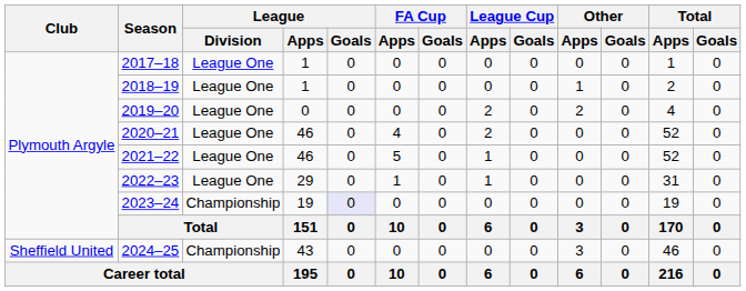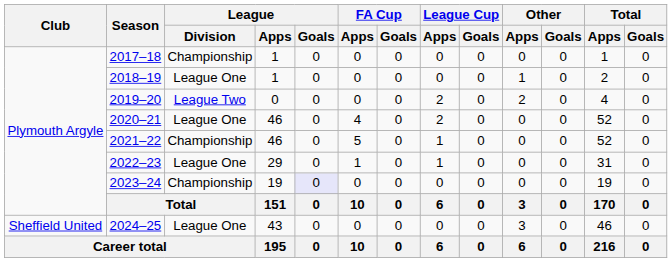2017–18 | League / Division: League One -> Championship
2019–20 | League / Division: League One -> League Two
2021–22 | League / Division: League One -> Championship
2024–25 | League / Division: Championship -> League One
